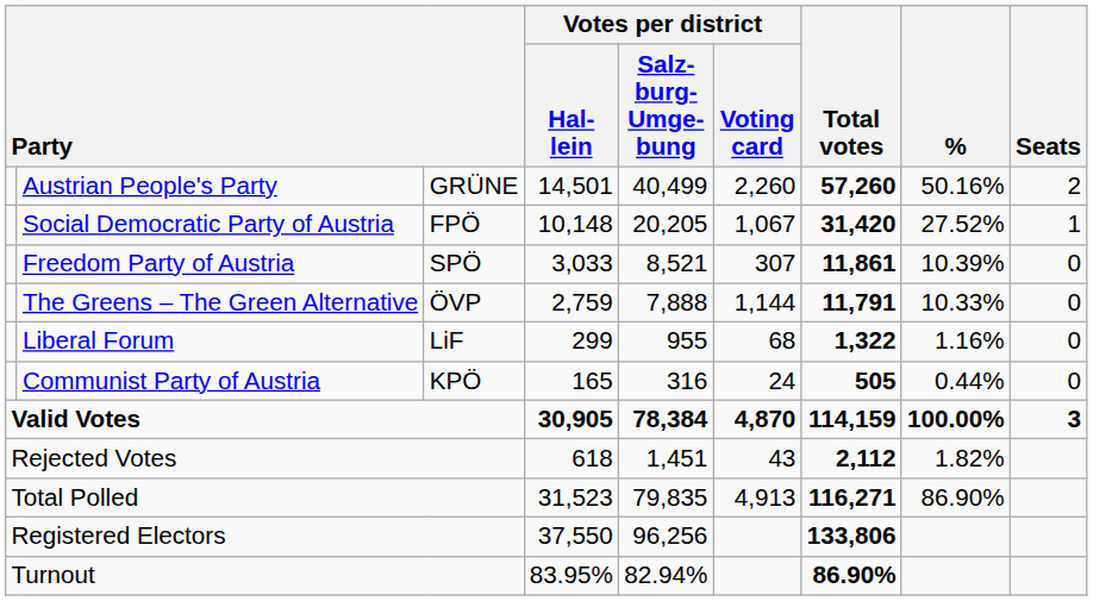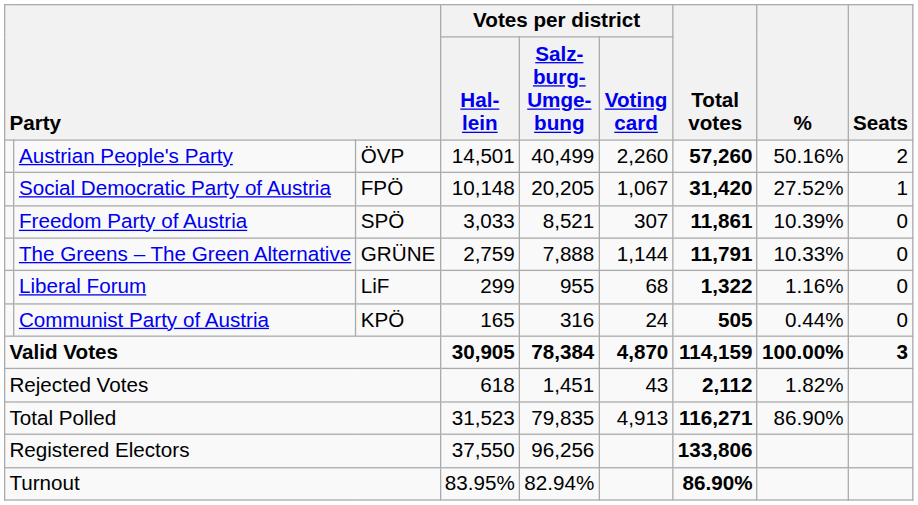Austrian People's Party | column 3: GRÜNE -> ÖVP
The Greens – The Green Alternative | column 3: ÖVP -> GRÜNE
